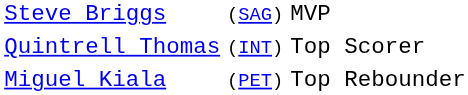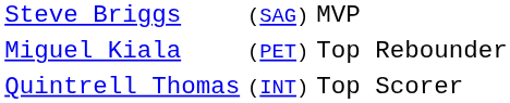rows swapped: Quintrell Thomas <-> Miguel Kiala
